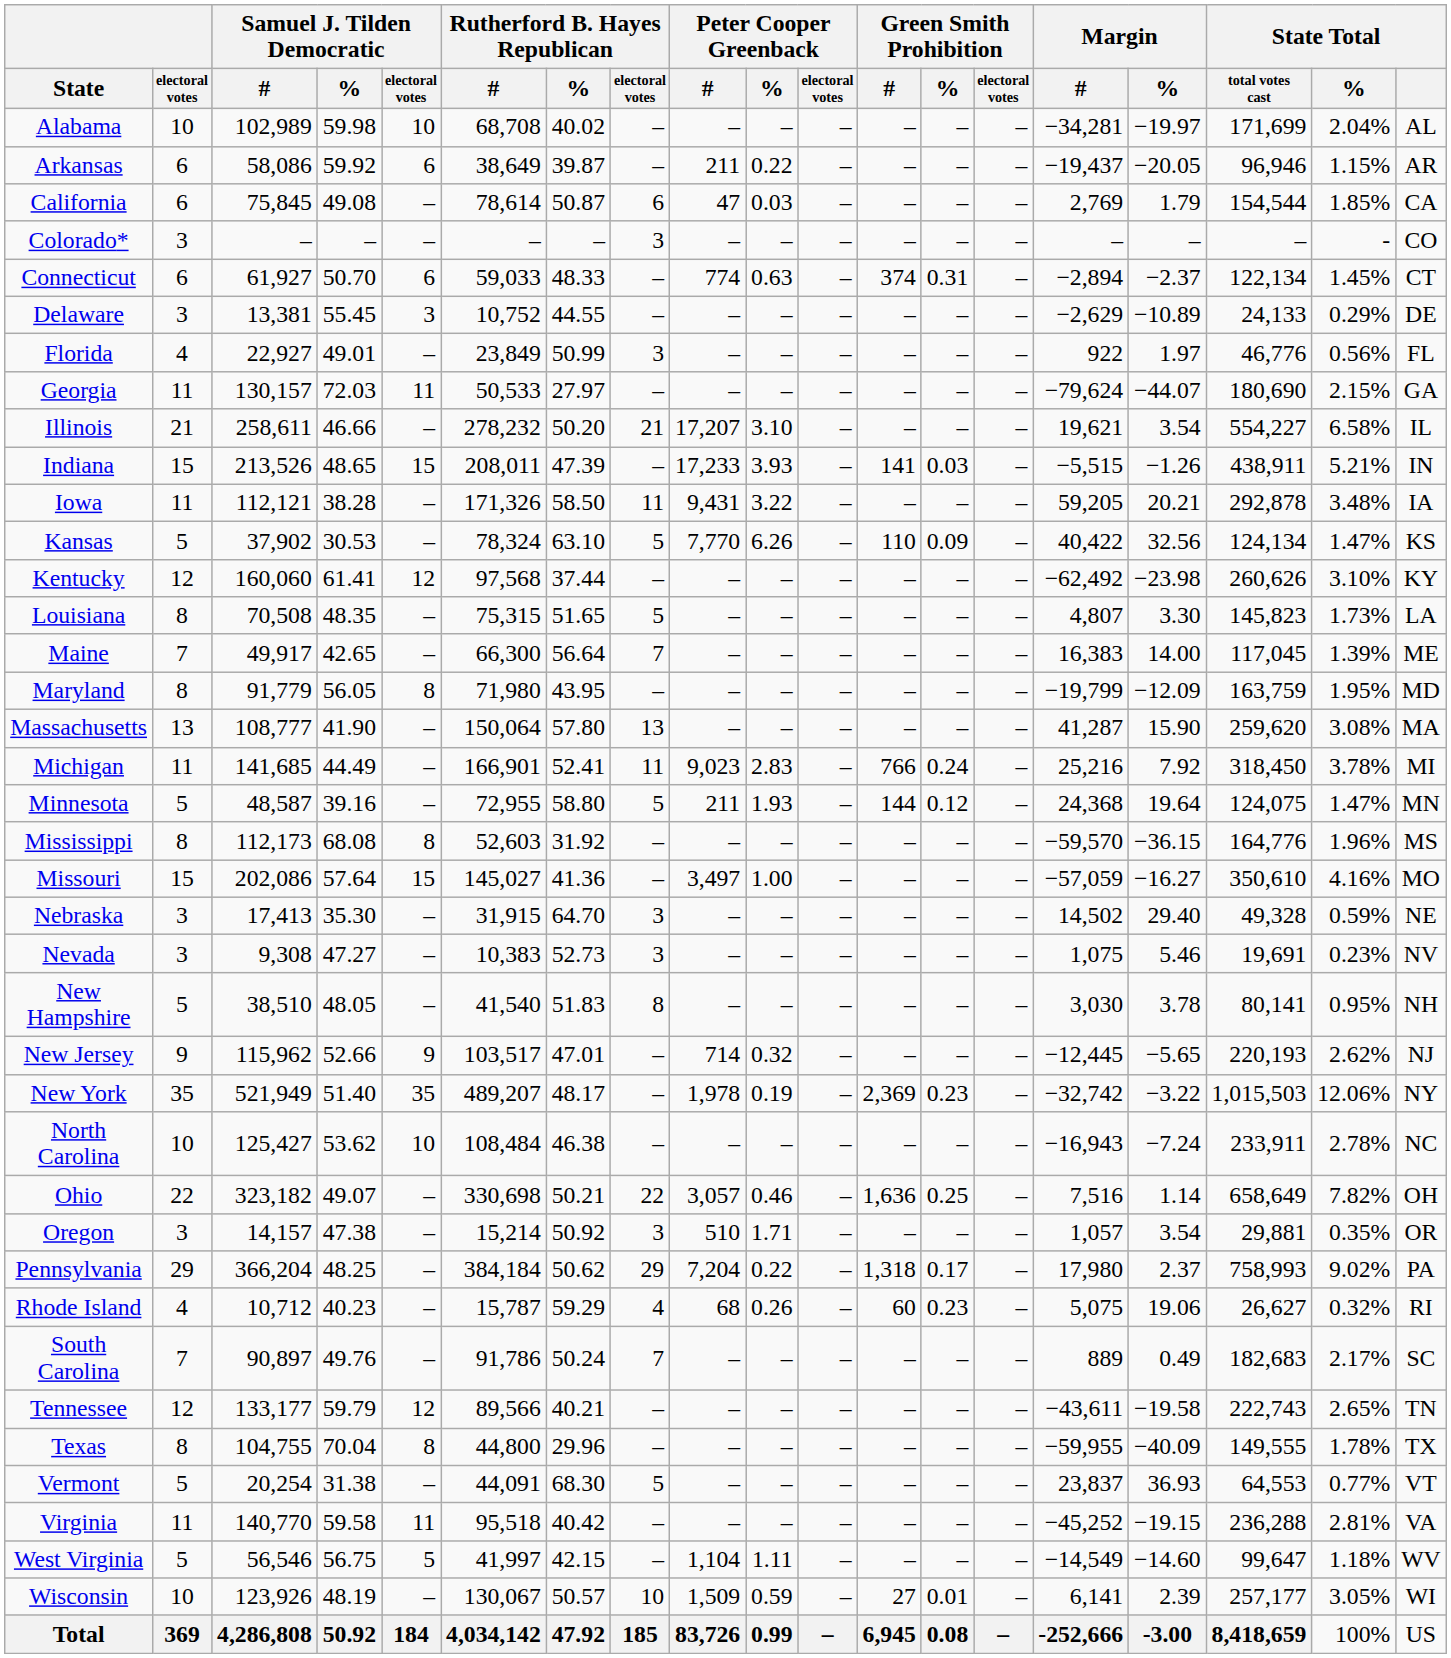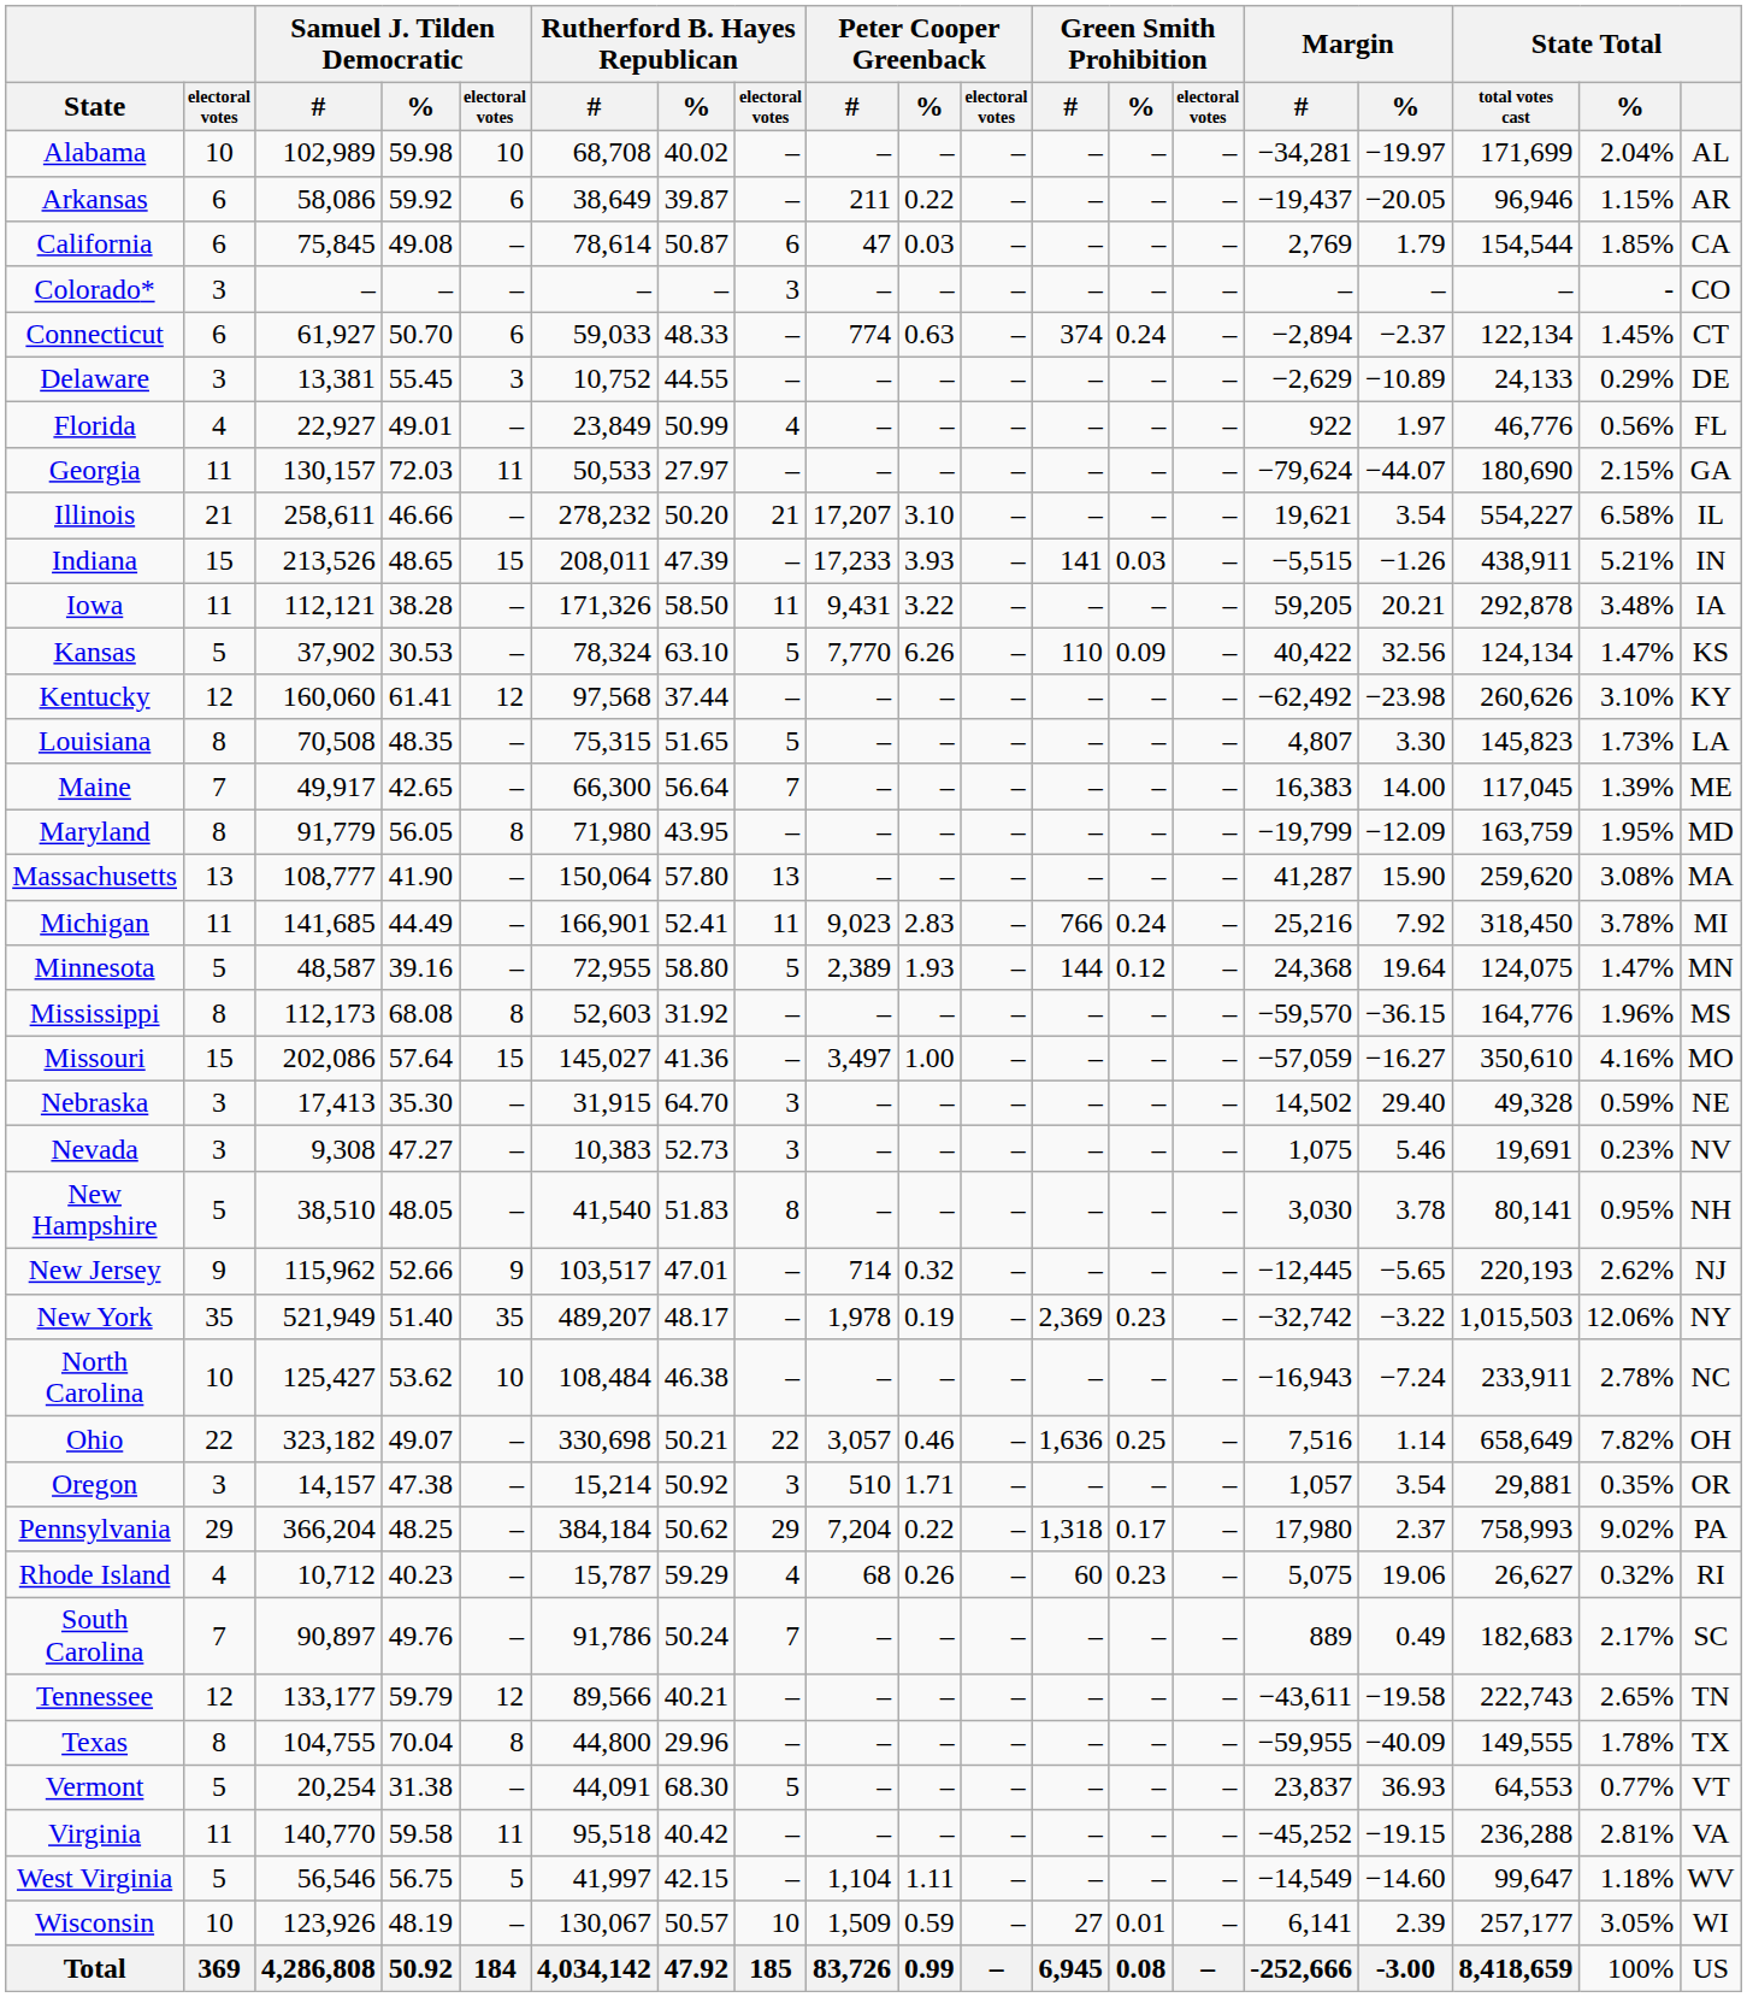Connecticut | Green Smith Prohibition / %: 0.31 -> 0.24
Florida | Rutherford B. Hayes Republican / electoral votes: 3 -> 4
Minnesota | Peter Cooper Greenback / #: 211 -> 2,389
